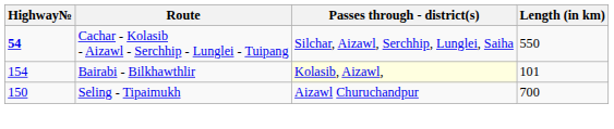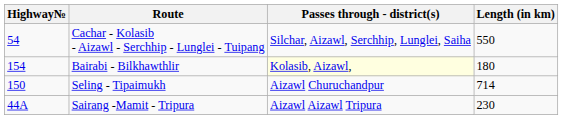Cachar - Kolasib - Aizawl - Serchhip - Lunglei - Tuipang | Highway№: bold -> normal
Bairabi - Bilkhawthlir | Length (in km): 101 -> 180
Seling - Tipaimukh | Length (in km): 700 -> 714
+ row: 44A | Sairang -Mamit - Tripura | Aizawl Aizawl Tripura | 230
